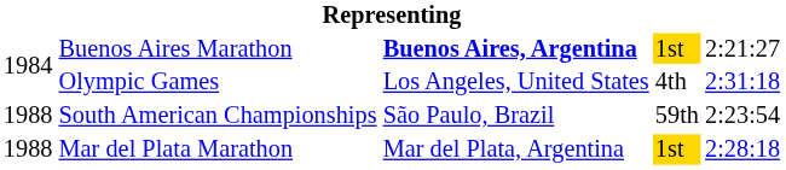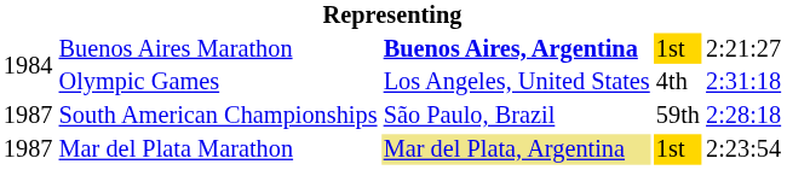South American Championships | column 1: 1988 -> 1987
South American Championships | column 5: 2:23:54 -> 2:28:18
Mar del Plata Marathon | column 1: 1988 -> 1987
Mar del Plata Marathon | column 3: no background -> khaki background
Mar del Plata Marathon | column 5: 2:28:18 -> 2:23:54
